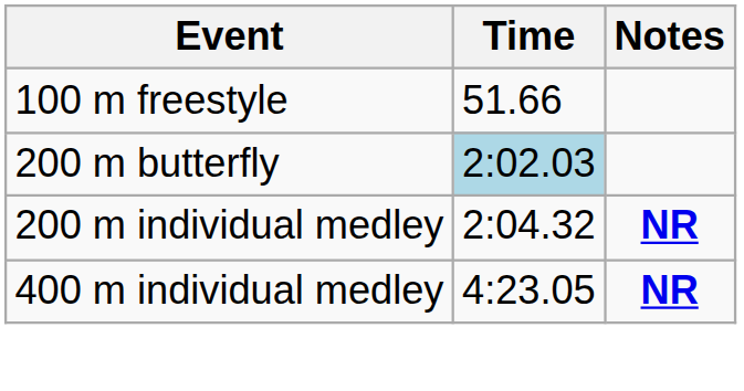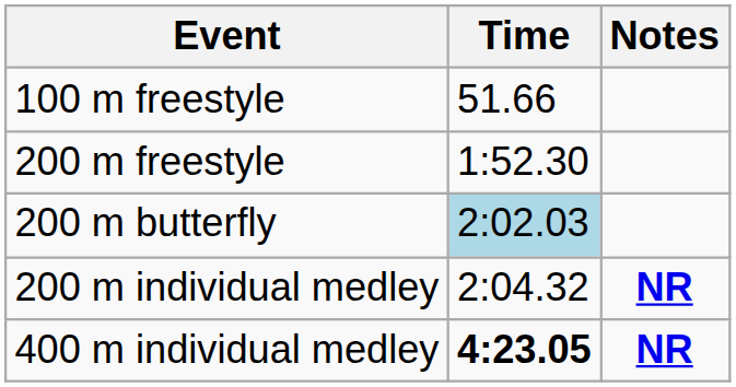+ row: 200 m freestyle | 1:52.30
400 m individual medley | Time: normal -> bold
